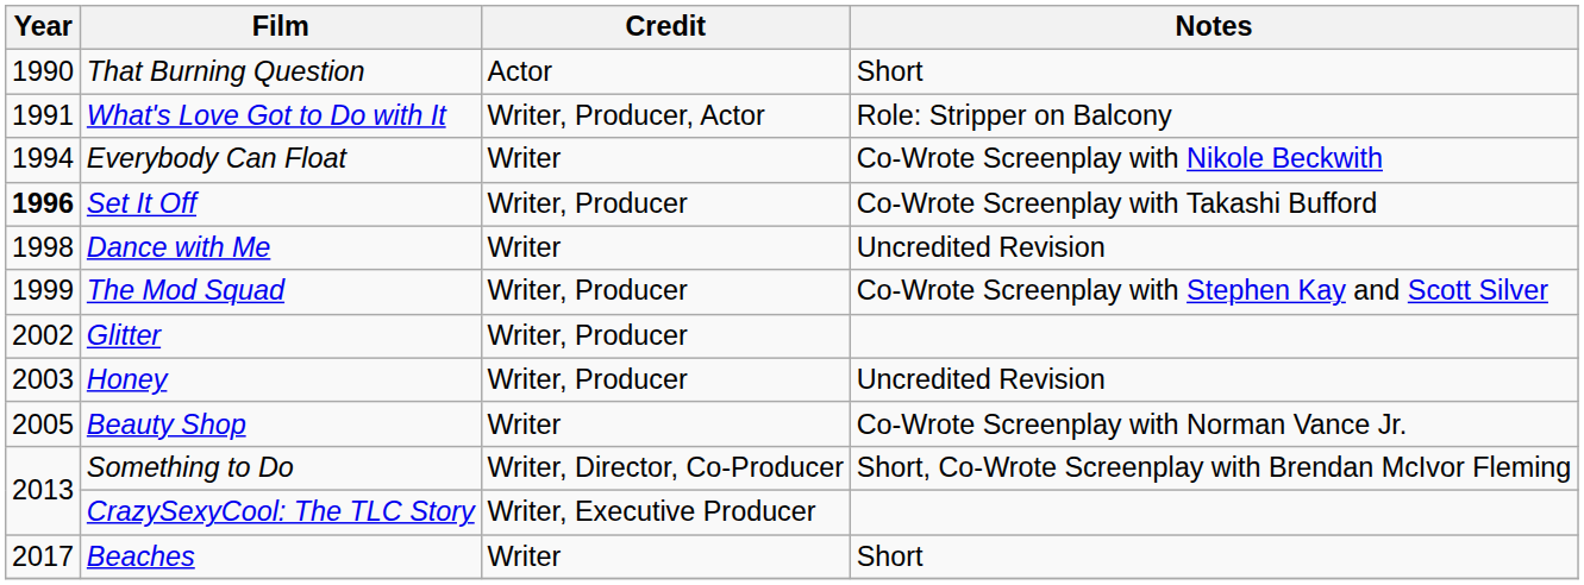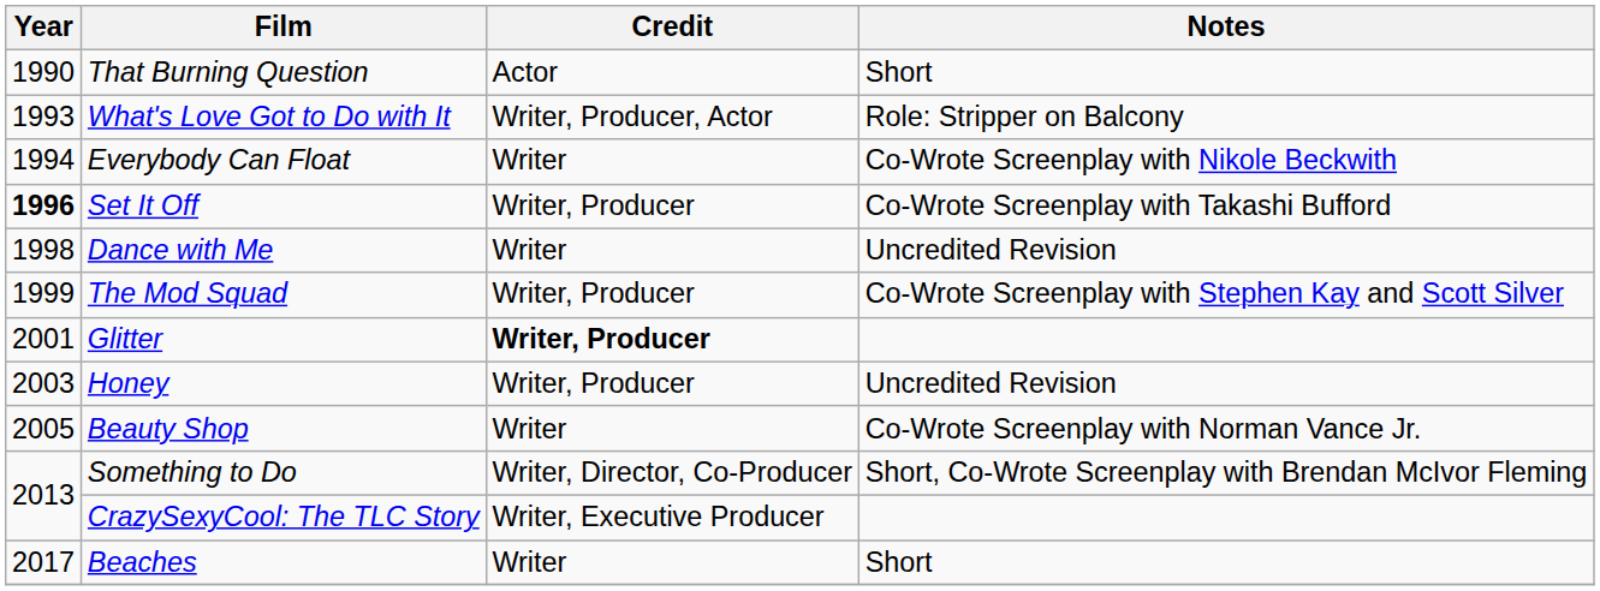What's Love Got to Do with It | Year: 1991 -> 1993
Glitter | Year: 2002 -> 2001
Glitter | Credit: normal -> bold
